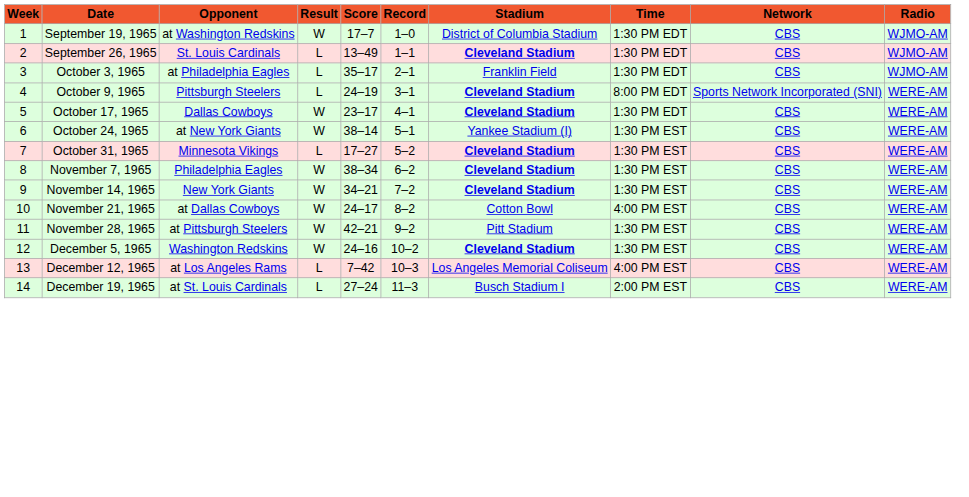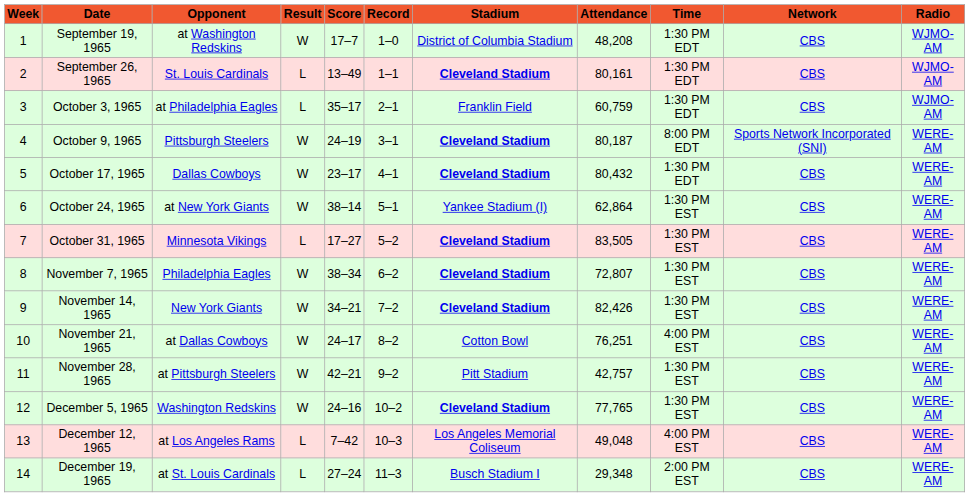+ column: Attendance | 48,208 | 80,161 | 60,759 | 80,187 | 80,432 | 62,864 | 83,505 | 72,807 | 82,426 | 76,251 | 42,757 | 77,765 | 49,048 | 29,348
October 9, 1965 | Result: L -> W
